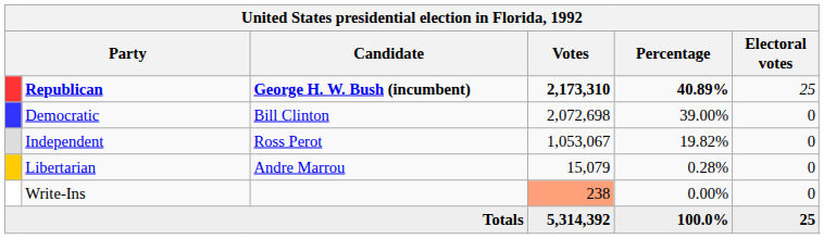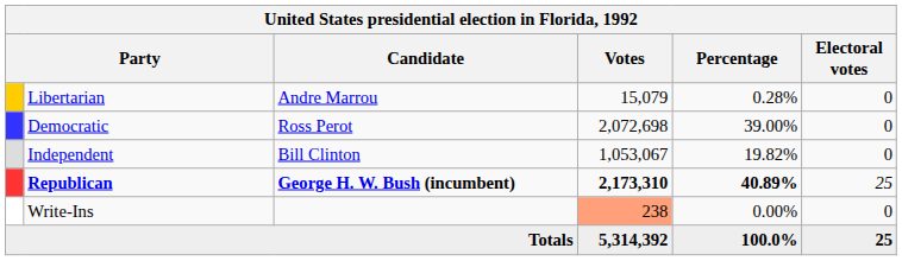rows swapped: Republican <-> Libertarian
Democratic | Candidate: Bill Clinton -> Ross Perot
Independent | Candidate: Ross Perot -> Bill Clinton
